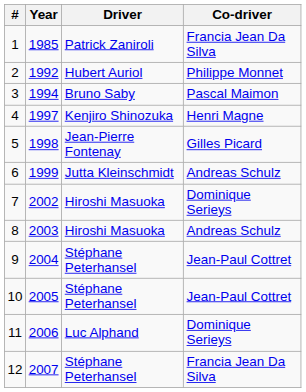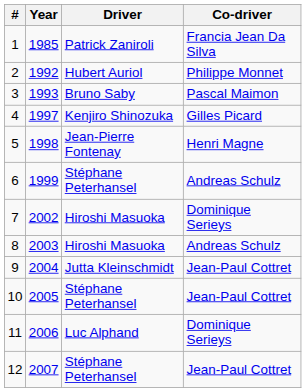3 | Year: 1994 -> 1993
4 | Co-driver: Henri Magne -> Gilles Picard
5 | Co-driver: Gilles Picard -> Henri Magne
6 | Driver: Jutta Kleinschmidt -> Stéphane Peterhansel
9 | Driver: Stéphane Peterhansel -> Jutta Kleinschmidt
12 | Co-driver: Francia Jean Da Silva -> Jean-Paul Cottret
